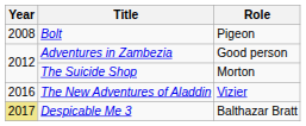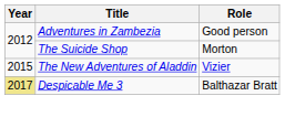- row: 2008 | Bolt | Pigeon
The New Adventures of Aladdin | Year: 2016 -> 2015
